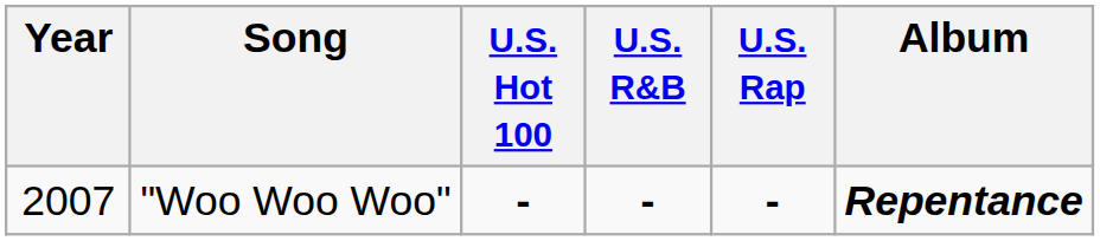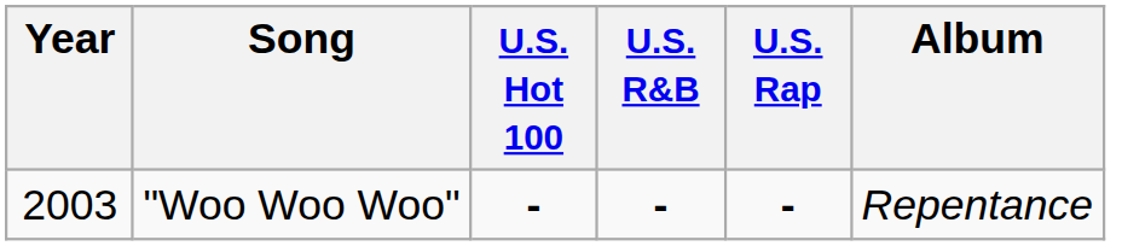"Woo Woo Woo" | Year: 2007 -> 2003
"Woo Woo Woo" | Album: bold -> normal
